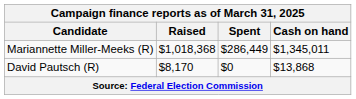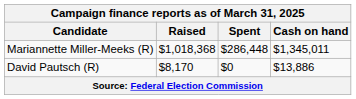Mariannette Miller-Meeks (R) | Spent: $286,449 -> $286,448
David Pautsch (R) | Cash on hand: $13,868 -> $13,886
